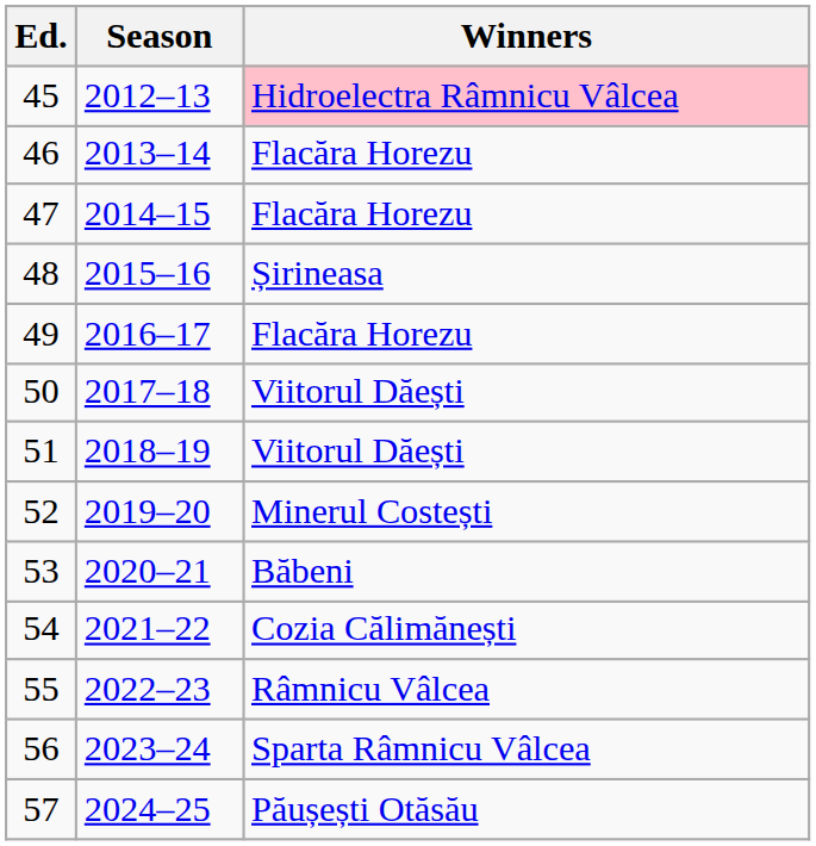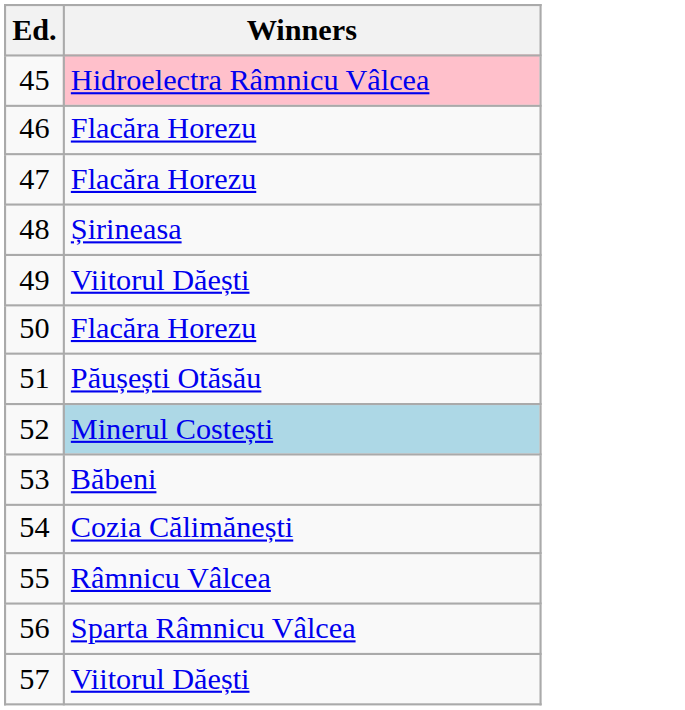- column: Season | 2012–13 | 2013–14 | 2014–15 | 2015–16 | 2016–17 | 2017–18 | 2018–19 | 2019–20 | 2020–21 | 2021–22 | 2022–23 | 2023–24 | 2024–25
49 | Winners: Flacăra Horezu -> Viitorul Dăești
50 | Winners: Viitorul Dăești -> Flacăra Horezu
51 | Winners: Viitorul Dăești -> Păușești Otăsău
52 | Winners: no background -> lightblue background
57 | Winners: Păușești Otăsău -> Viitorul Dăești
